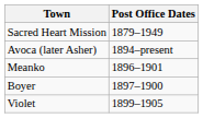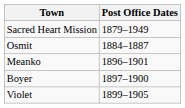+ row: Osmit | 1884–1887
- row: Avoca (later Asher) | 1894–present
